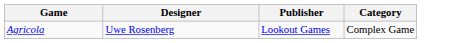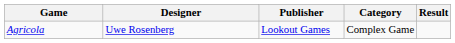+ column: Result
